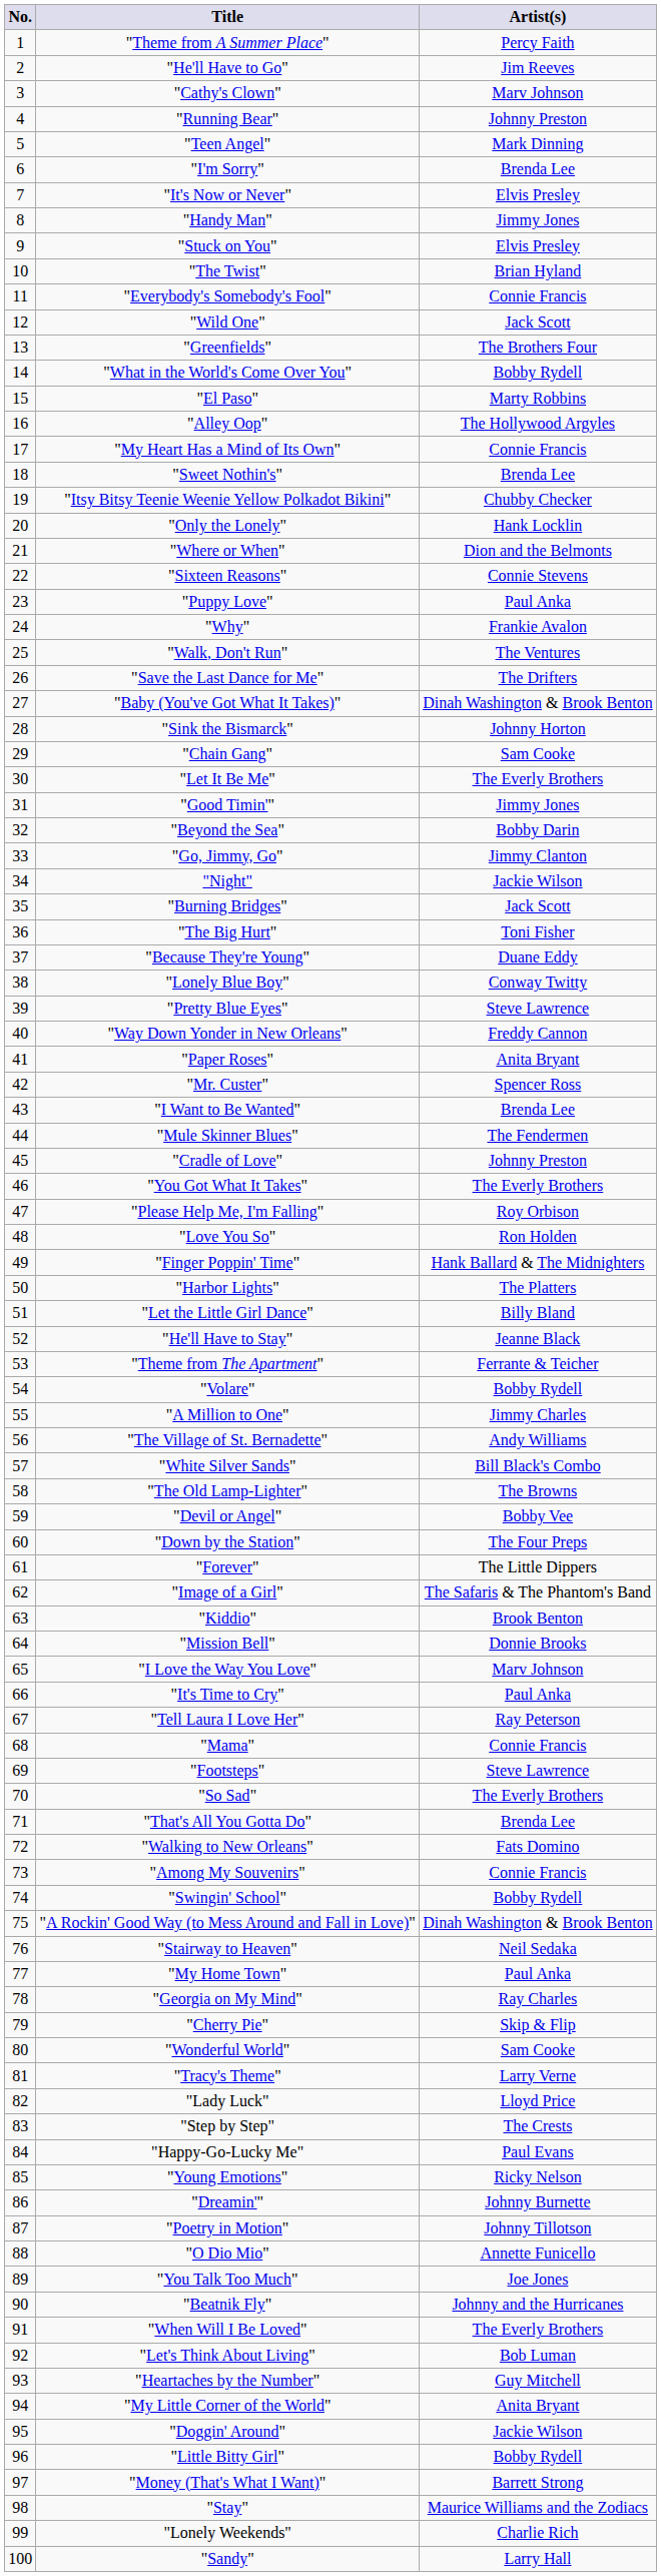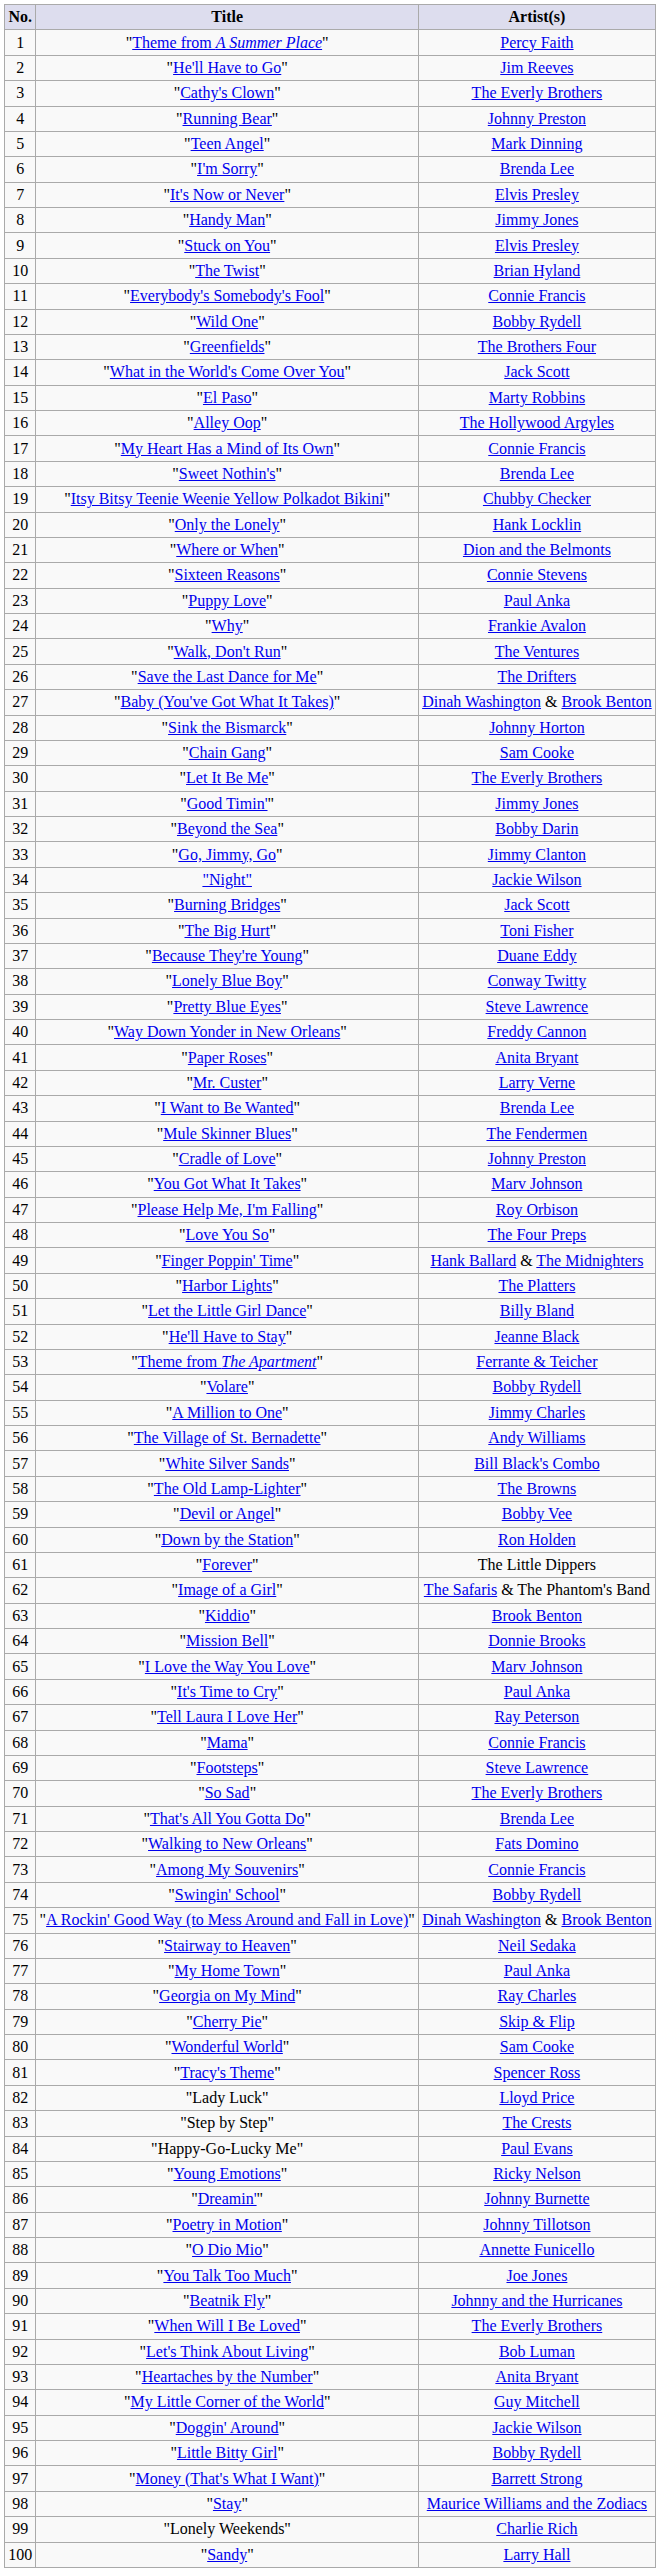"Cathy's Clown" | Artist(s): Marv Johnson -> The Everly Brothers
"Wild One" | Artist(s): Jack Scott -> Bobby Rydell
"What in the World's Come Over You" | Artist(s): Bobby Rydell -> Jack Scott
"Mr. Custer" | Artist(s): Spencer Ross -> Larry Verne
"You Got What It Takes" | Artist(s): The Everly Brothers -> Marv Johnson
"Love You So" | Artist(s): Ron Holden -> The Four Preps
"Down by the Station" | Artist(s): The Four Preps -> Ron Holden
"Tracy's Theme" | Artist(s): Larry Verne -> Spencer Ross
"Heartaches by the Number" | Artist(s): Guy Mitchell -> Anita Bryant
"My Little Corner of the World" | Artist(s): Anita Bryant -> Guy Mitchell
